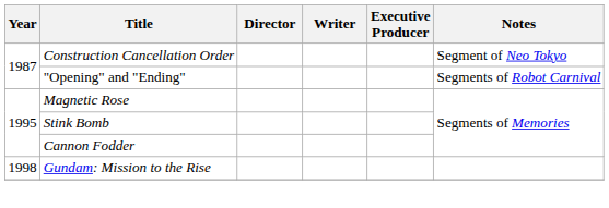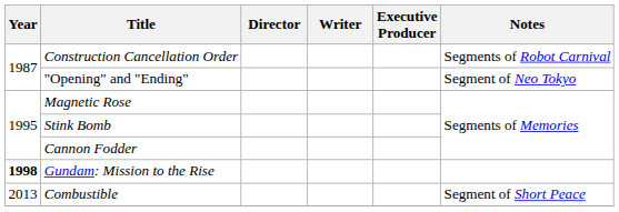Construction Cancellation Order | Notes: Segment of Neo Tokyo -> Segments of Robot Carnival
"Opening" and "Ending" | Notes: Segments of Robot Carnival -> Segment of Neo Tokyo
Gundam: Mission to the Rise | Year: normal -> bold
+ row: 2013 | Combustible | Segment of Short Peace
